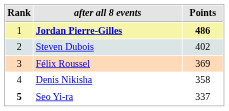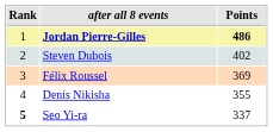Denis Nikisha | Points: 358 -> 355
